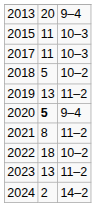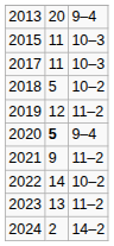2019 | column 2: 13 -> 12
2021 | column 2: 8 -> 9
2022 | column 2: 18 -> 14
